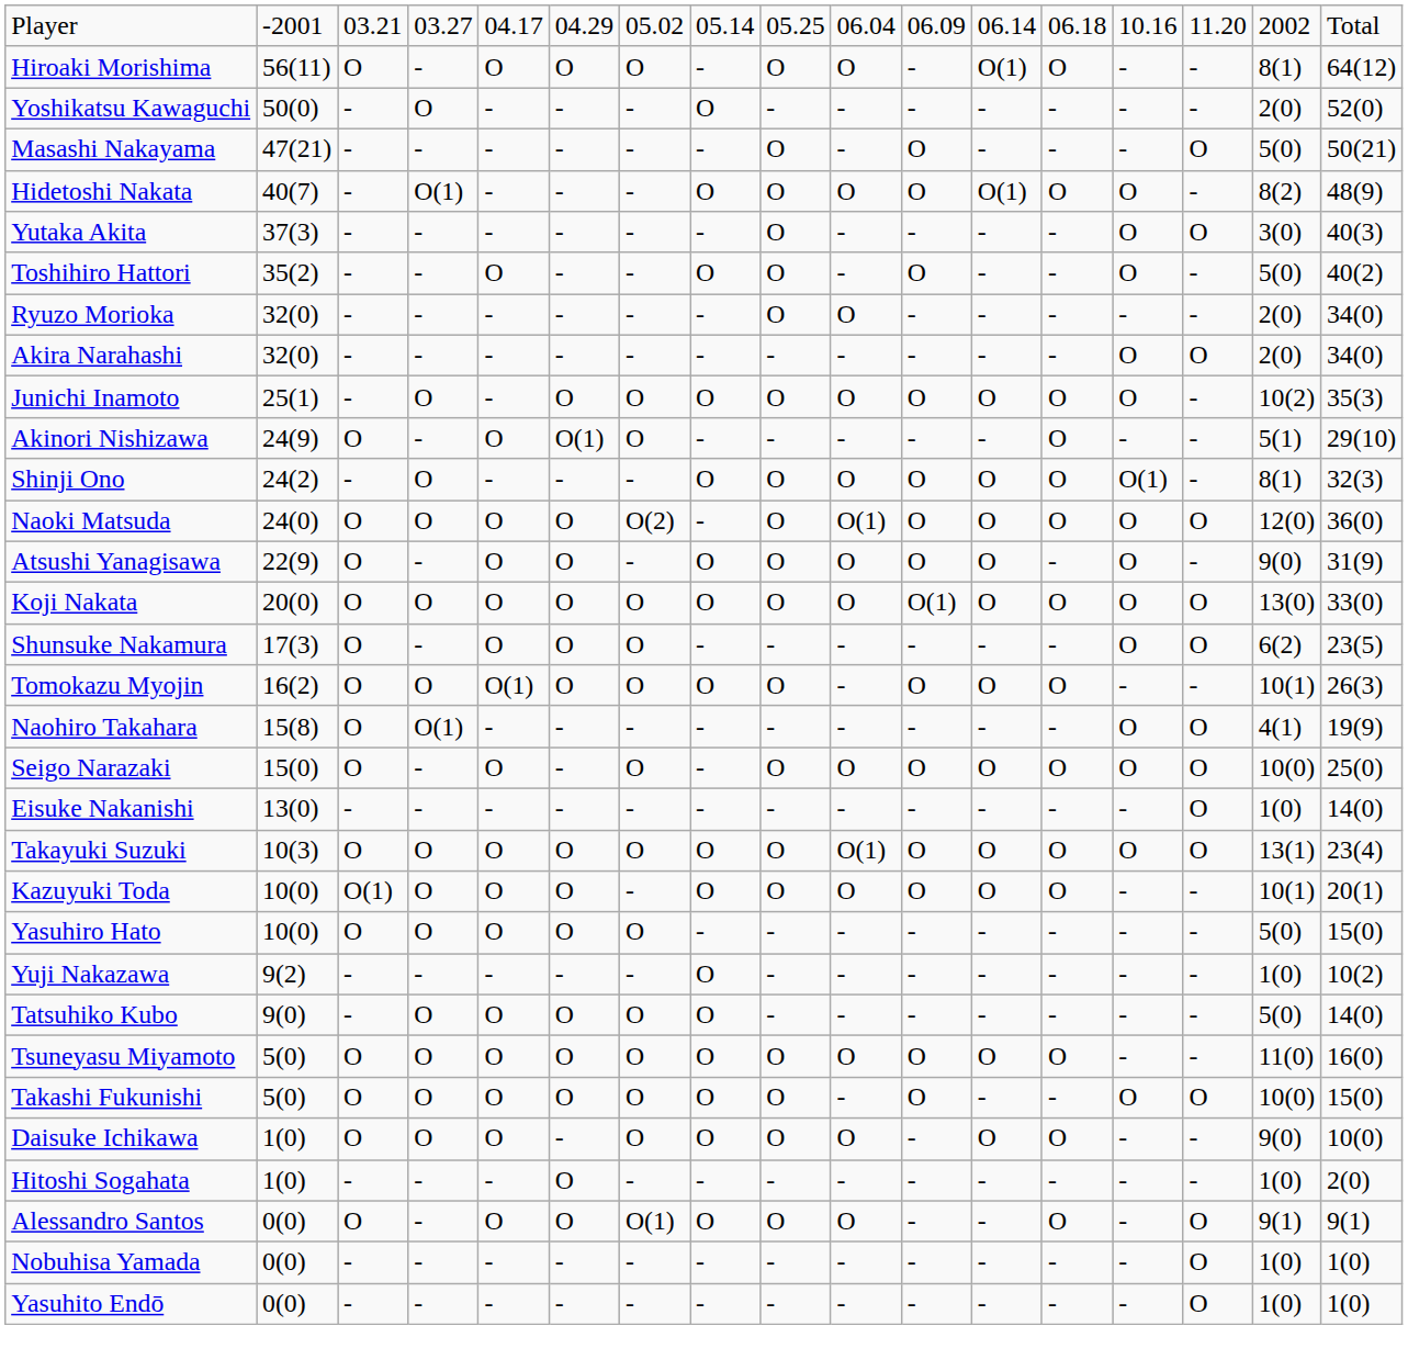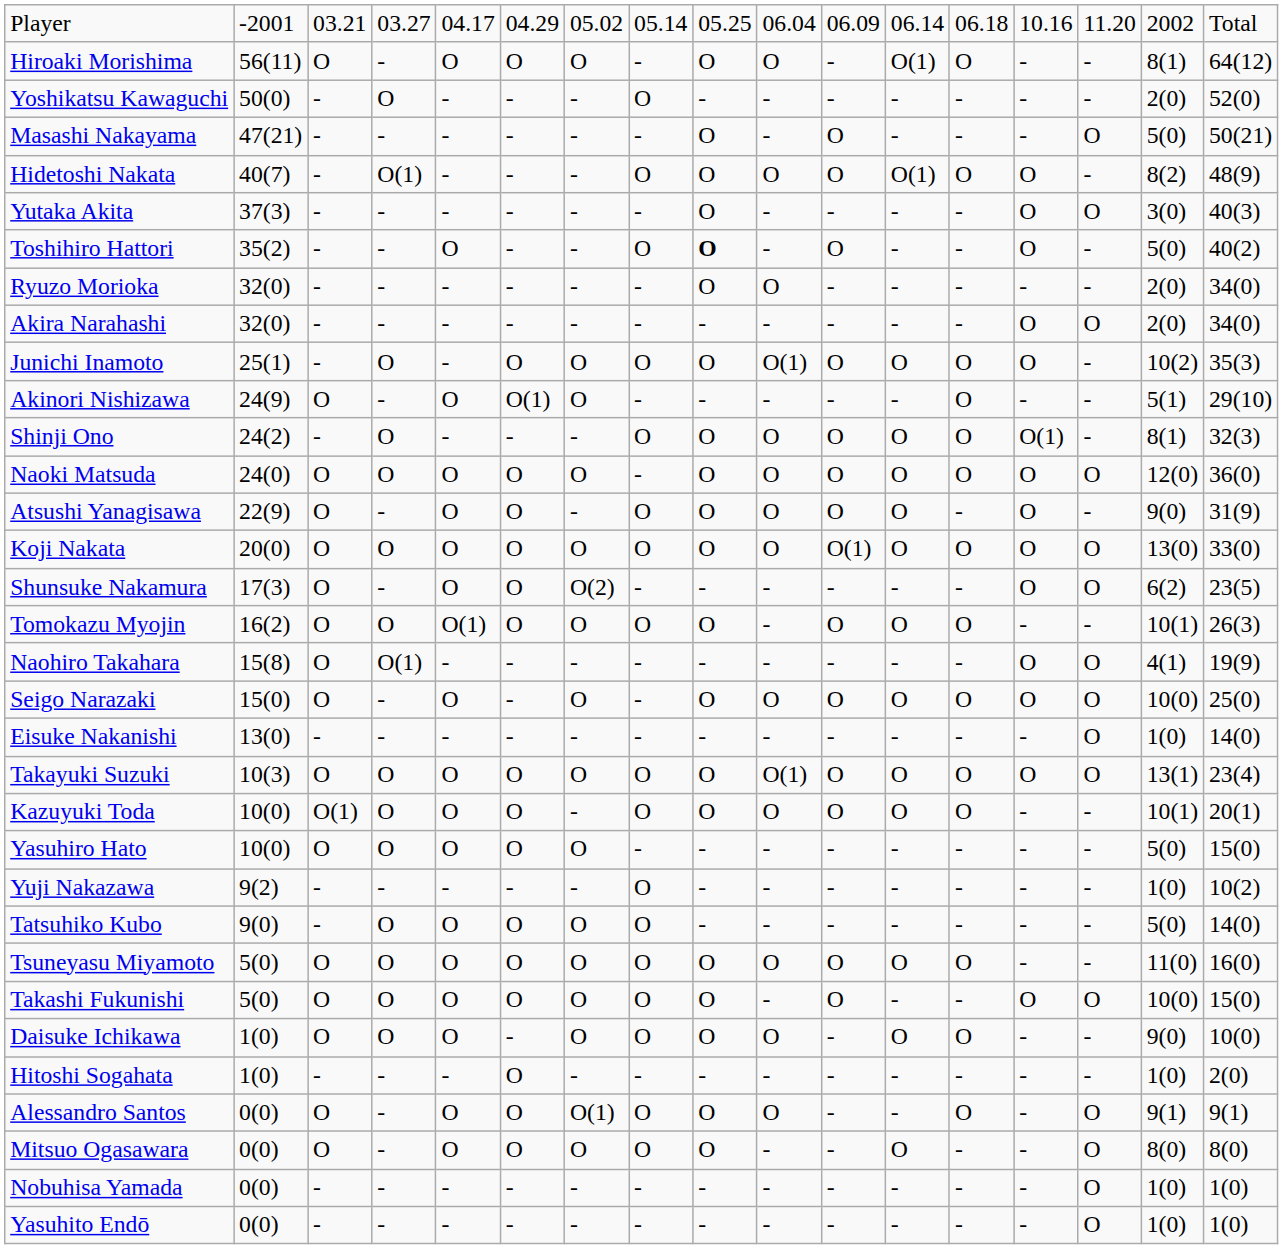Toshihiro Hattori | column 9: normal -> bold
Junichi Inamoto | column 10: O -> O(1)
Naoki Matsuda | column 7: O(2) -> O
Naoki Matsuda | column 10: O(1) -> O
Shunsuke Nakamura | column 7: O -> O(2)
+ row: Mitsuo Ogasawara | 0(0) | O | - | O | O | O | O | O | - | - | O | - | - | O | 8(0) | 8(0)
